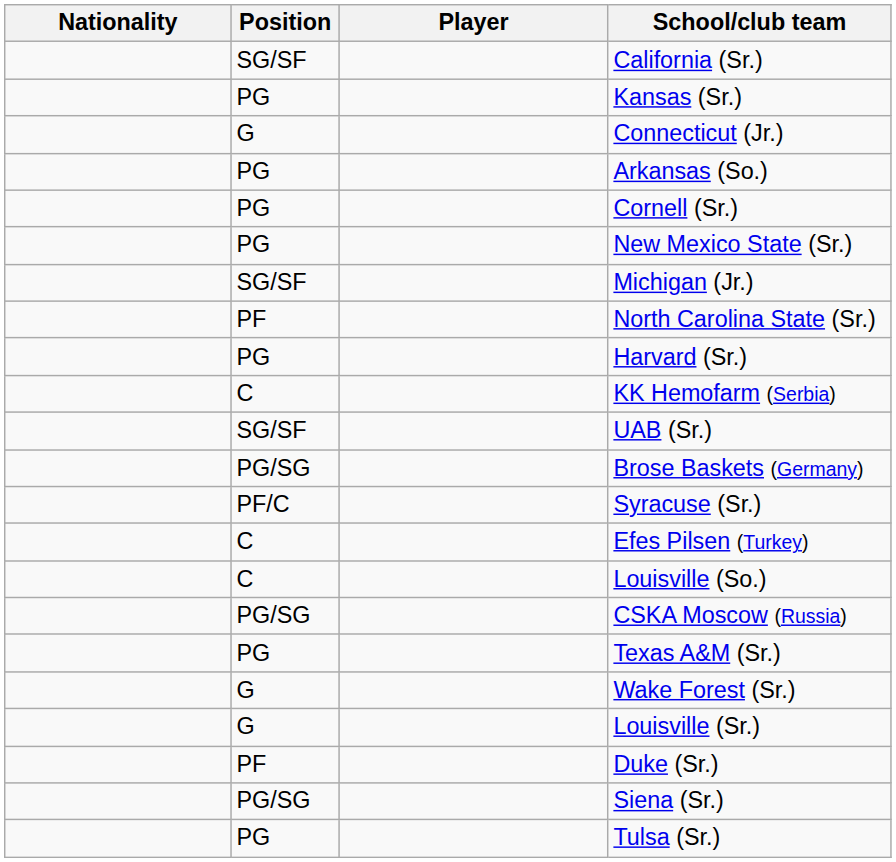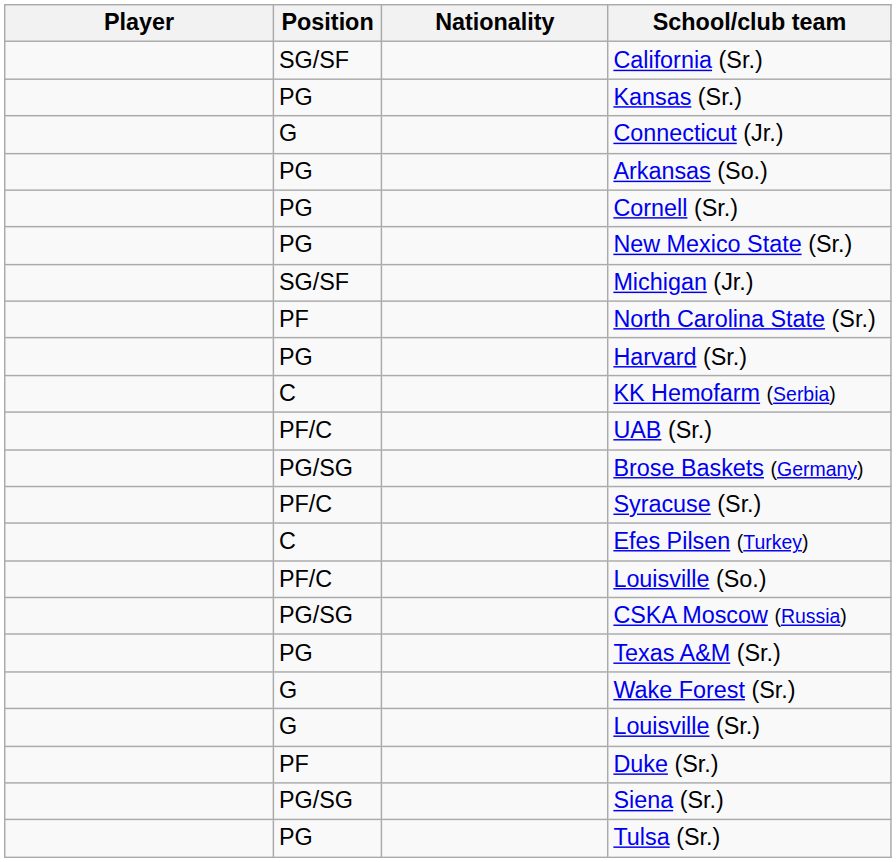columns swapped: Player <-> Nationality
UAB (Sr.) | Position: SG/SF -> PF/C
Louisville (So.) | Position: C -> PF/C
